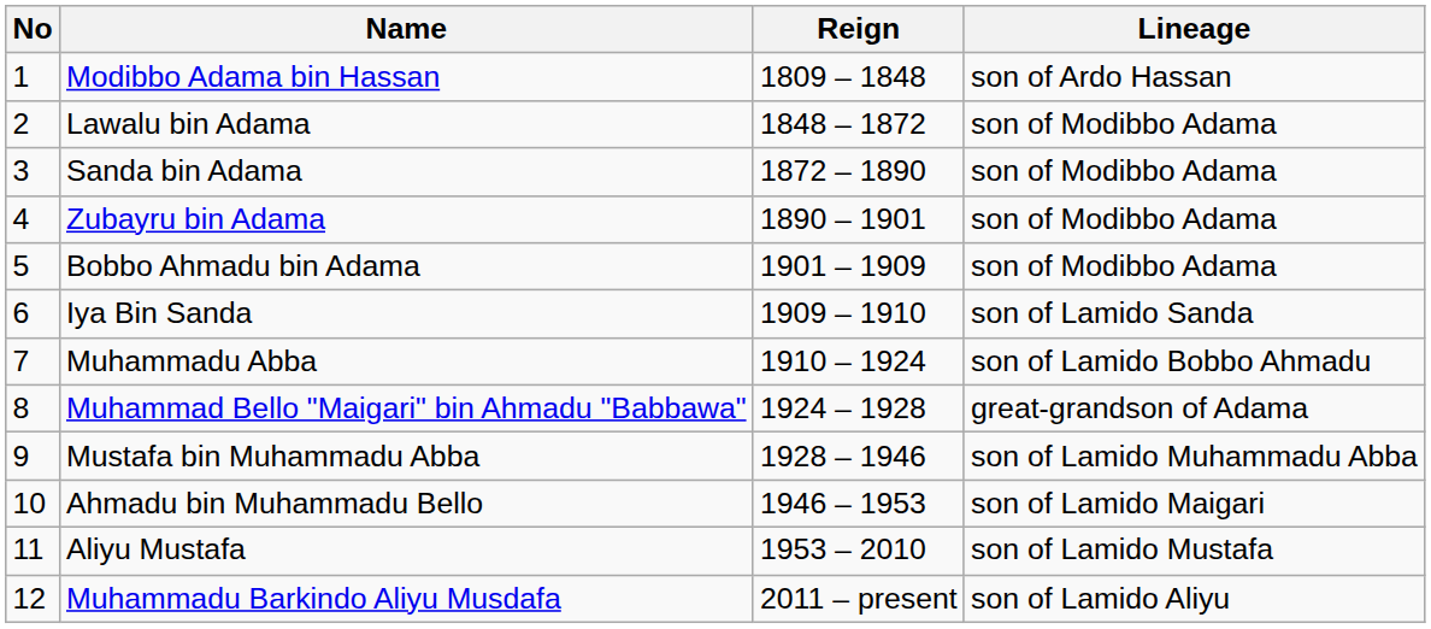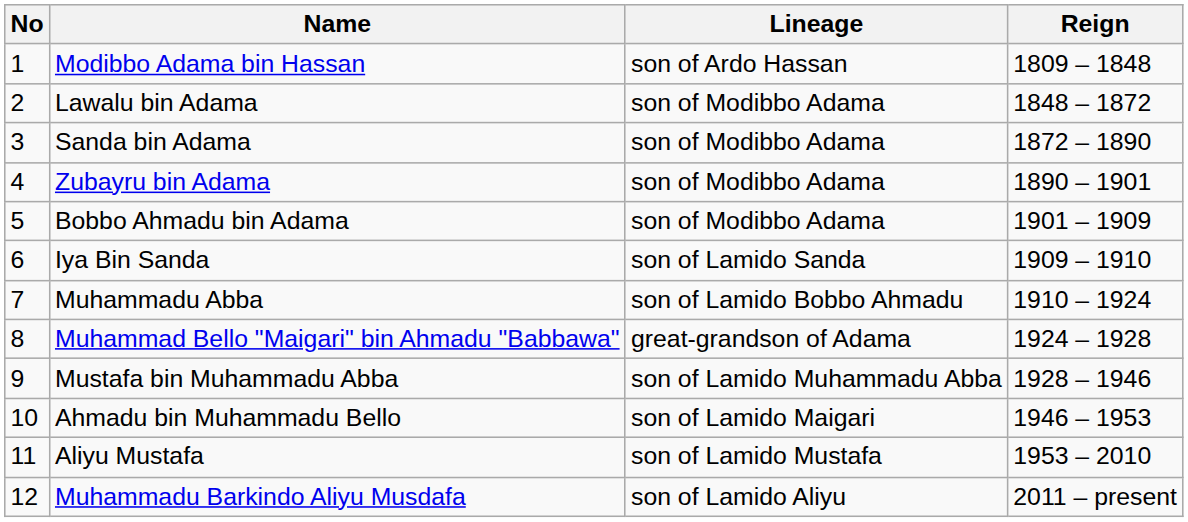columns swapped: Reign <-> Lineage
